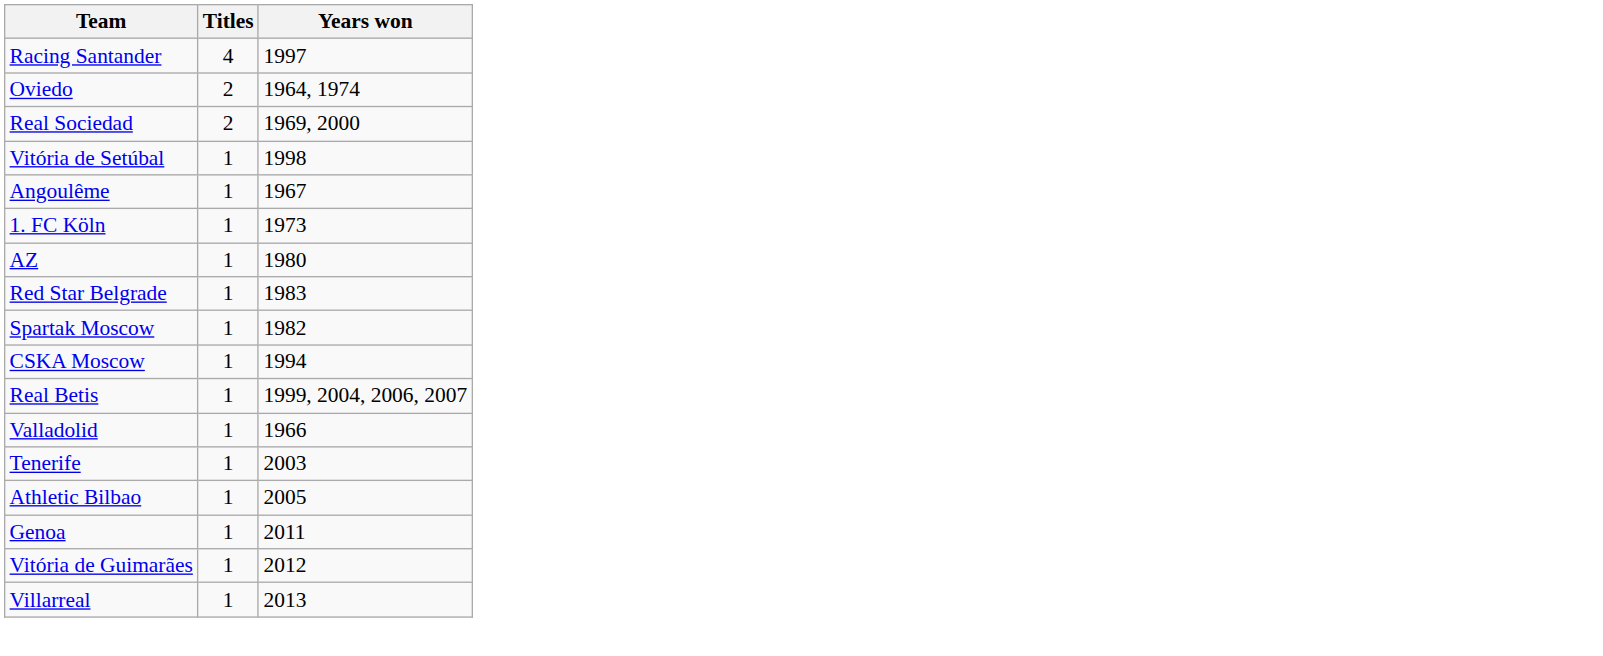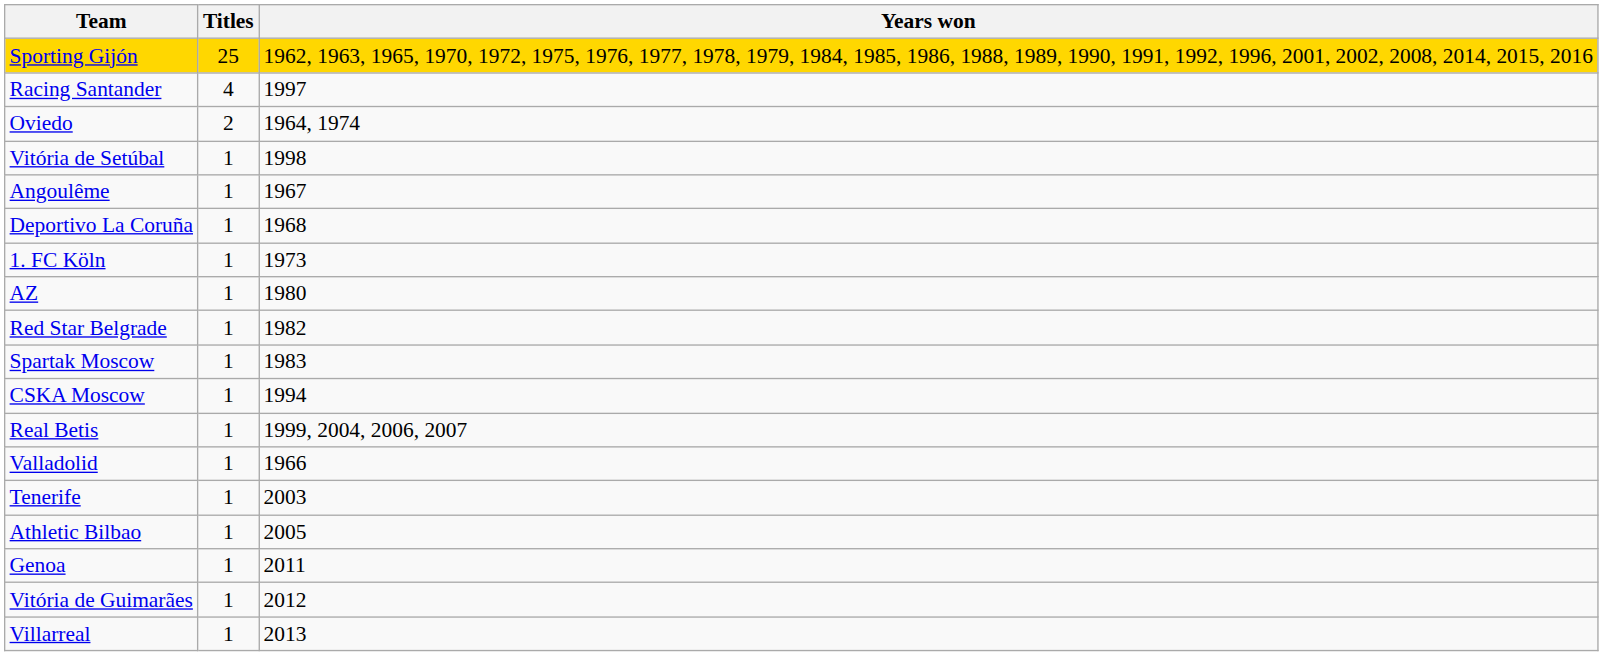+ row: Sporting Gijón | 25 | 1962, 1963, 1965, 1970, 1972, 1975, 1976, 1977, 1978, 1979, 1984, 1985, 1986, 1988, 1989, 1990, 1991, 1992, 1996, 2001, 2002, 2008, 2014, 2015, 2016
- row: Real Sociedad | 2 | 1969, 2000
+ row: Deportivo La Coruña | 1 | 1968
Red Star Belgrade | Years won: 1983 -> 1982
Spartak Moscow | Years won: 1982 -> 1983
